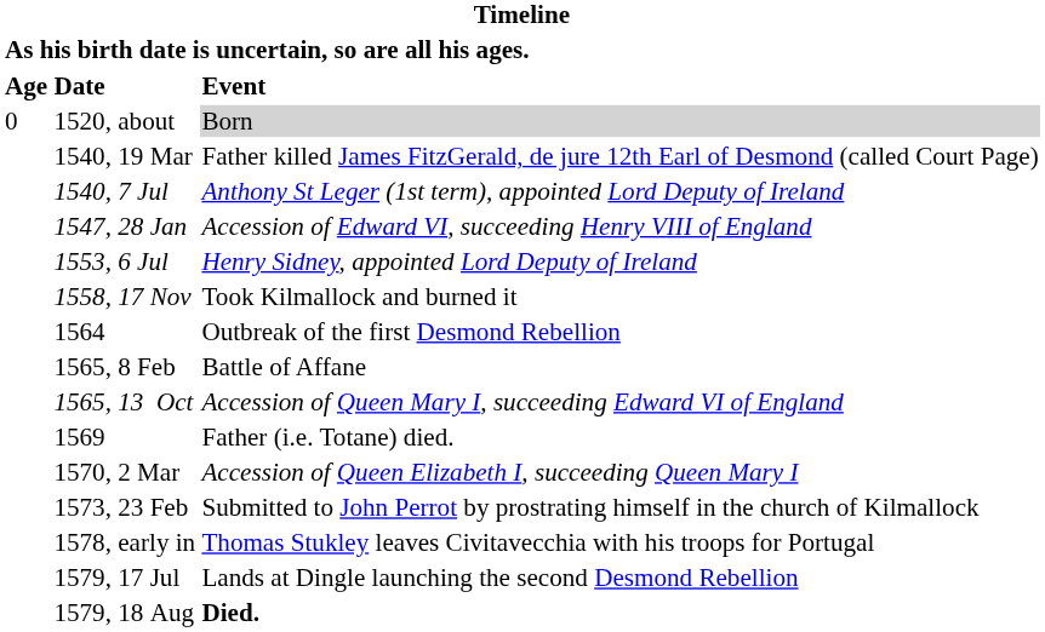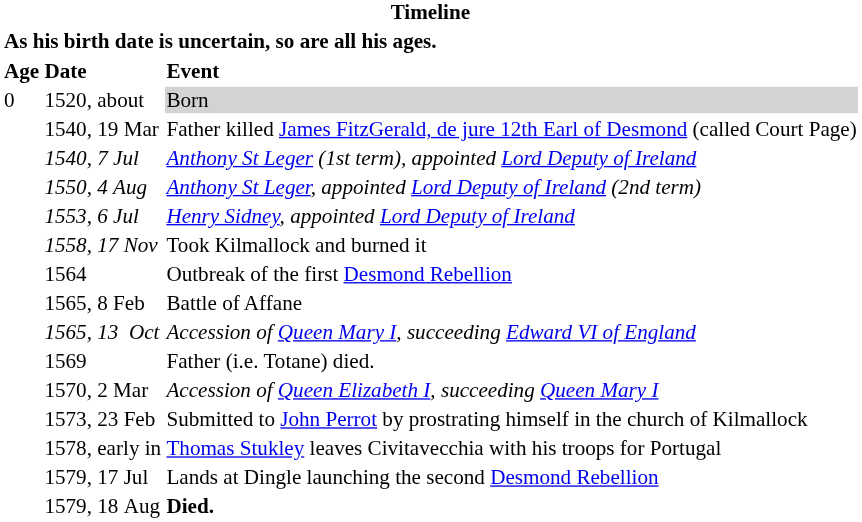- row: 1547, 28 Jan | Accession of Edward VI, succeeding Henry VIII of England
+ row: 1550, 4 Aug | Anthony St Leger, appointed Lord Deputy of Ireland (2nd term)
